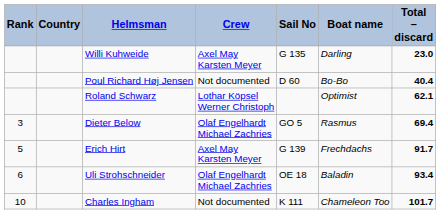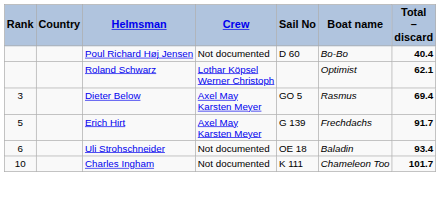- row: Willi Kuhweide | Axel May Karsten Meyer | G 135 | Darling | 23.0
Dieter Below | Crew: Olaf Engelhardt Michael Zachries -> Axel May Karsten Meyer
Uli Strohschneider | Crew: Olaf Engelhardt Michael Zachries -> Not documented
